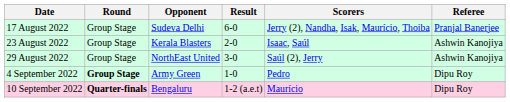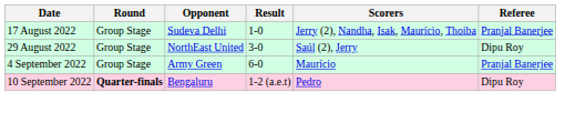17 August 2022 | Result: 6-0 -> 1-0
- row: 23 August 2022 | Group Stage | Kerala Blasters | 2-0 | Isaac, Saúl | Ashwin Kanojiya
29 August 2022 | Referee: Ashwin Kanojiya -> Dipu Roy
4 September 2022 | Round: bold -> normal
4 September 2022 | Result: 1-0 -> 6-0
4 September 2022 | Scorers: Pedro -> Maurício
4 September 2022 | Referee: Dipu Roy -> Pranjal Banerjee
10 September 2022 | Scorers: Maurício -> Pedro
